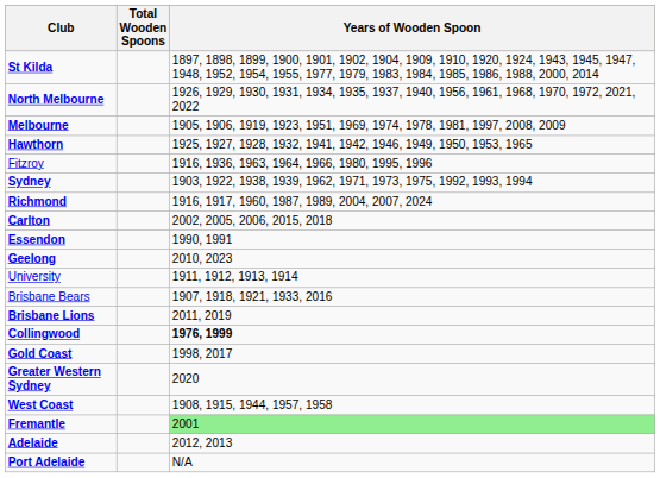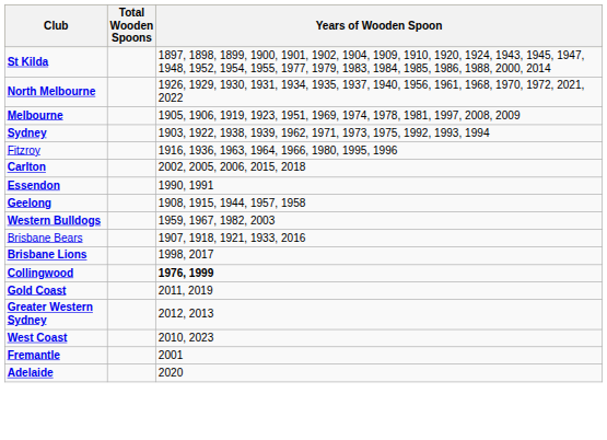- row: Hawthorn | 1925, 1927, 1928, 1932, 1941, 1942, 1946, 1949, 1950, 1953, 1965
rows swapped: Sydney <-> Fitzroy
- row: Richmond | 1916, 1917, 1960, 1987, 1989, 2004, 2007, 2024
Geelong | Years of Wooden Spoon: 2010, 2023 -> 1908, 1915, 1944, 1957, 1958
- row: University | 1911, 1912, 1913, 1914
+ row: Western Bulldogs | 1959, 1967, 1982, 2003
Brisbane Lions | Years of Wooden Spoon: 2011, 2019 -> 1998, 2017
Gold Coast | Years of Wooden Spoon: 1998, 2017 -> 2011, 2019
Greater Western Sydney | Years of Wooden Spoon: 2020 -> 2012, 2013
West Coast | Years of Wooden Spoon: 1908, 1915, 1944, 1957, 1958 -> 2010, 2023
Fremantle | Years of Wooden Spoon: lightgreen background -> no background
Adelaide | Years of Wooden Spoon: 2012, 2013 -> 2020
- row: Port Adelaide | N/A
